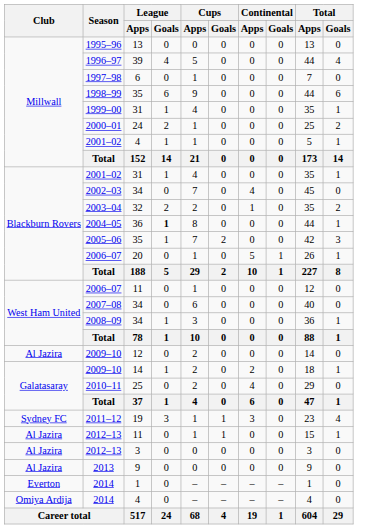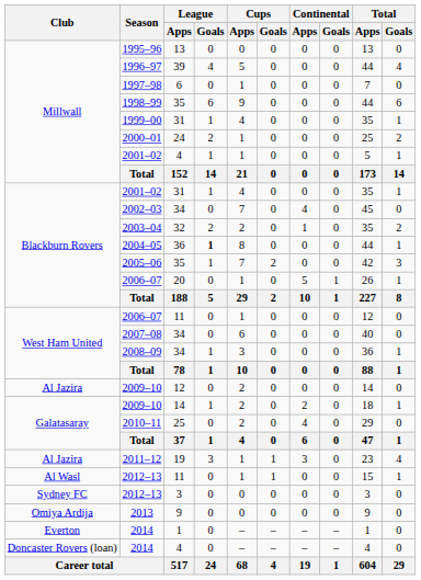2011–12 | Club: Sydney FC -> Al Jazira
2012–13 / 11 | Club: Al Jazira -> Al Wasl
2012–13 / 3 | Club: Al Jazira -> Sydney FC
2013 | Club: Al Jazira -> Omiya Ardija
2014 / 4 | Club: Omiya Ardija -> Doncaster Rovers (loan)
